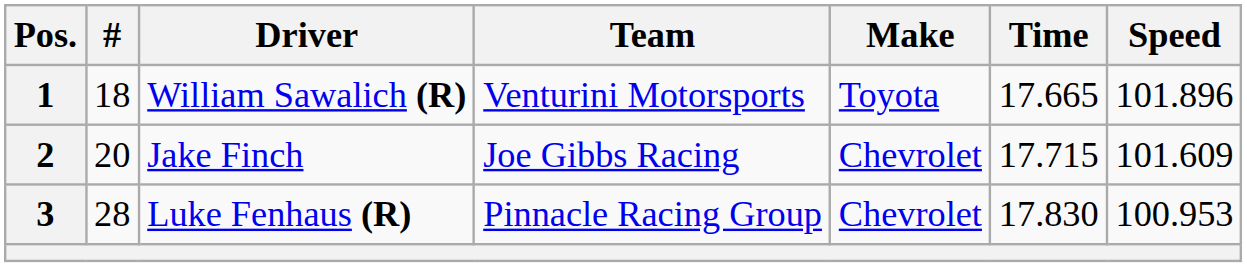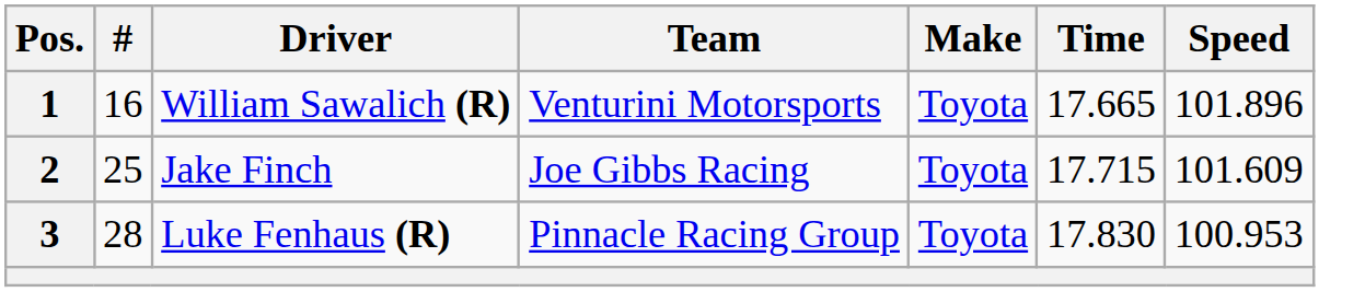1 | #: 18 -> 16
2 | #: 20 -> 25
2 | Make: Chevrolet -> Toyota
3 | Make: Chevrolet -> Toyota
